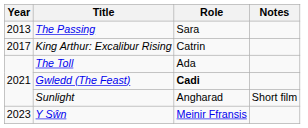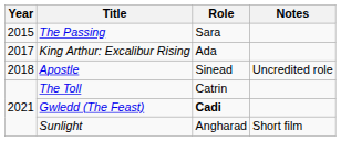The Passing | Year: 2013 -> 2015
King Arthur: Excalibur Rising | Role: Catrin -> Ada
+ row: 2018 | Apostle | Sinead | Uncredited role
The Toll | Role: Ada -> Catrin
- row: 2023 | Y Sŵn | Meinir Ffransis
